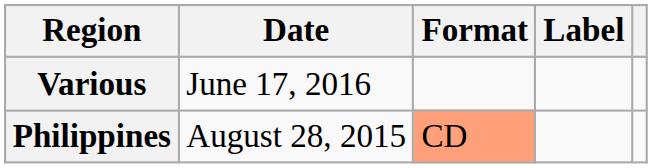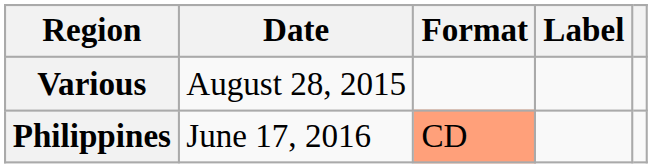Various | Date: June 17, 2016 -> August 28, 2015
Philippines | Date: August 28, 2015 -> June 17, 2016
